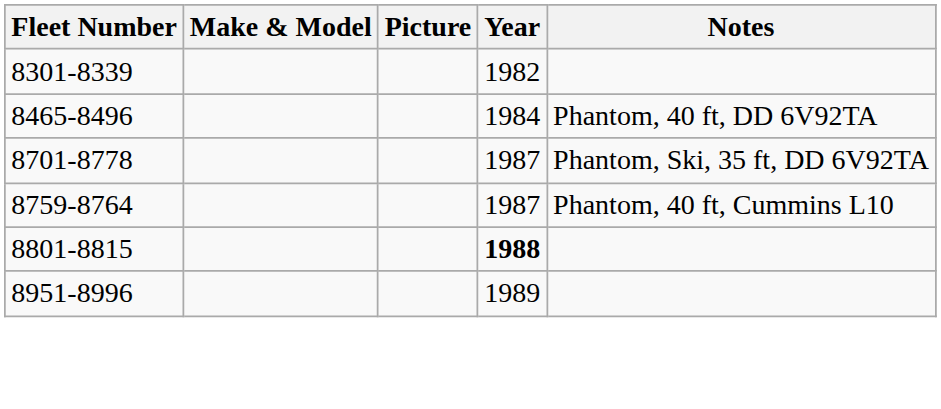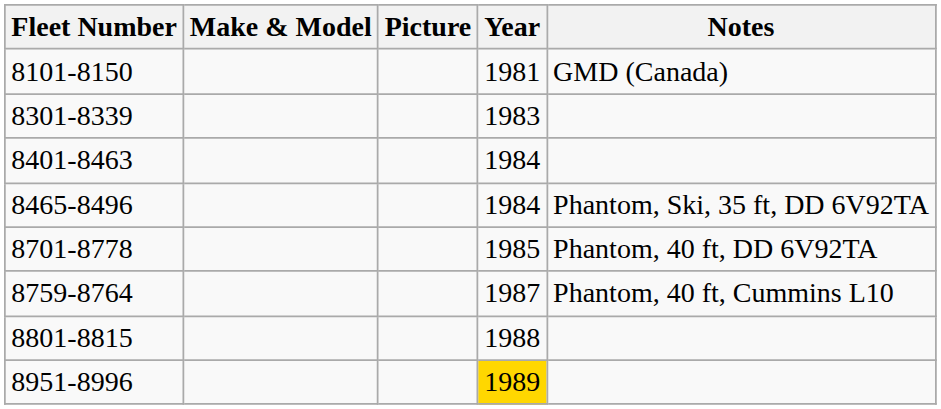+ row: 8101-8150 | 1981 | GMD (Canada)
8301-8339 | Year: 1982 -> 1983
+ row: 8401-8463 | 1984
8465-8496 | Notes: Phantom, 40 ft, DD 6V92TA -> Phantom, Ski, 35 ft, DD 6V92TA
8701-8778 | Year: 1987 -> 1985
8701-8778 | Notes: Phantom, Ski, 35 ft, DD 6V92TA -> Phantom, 40 ft, DD 6V92TA
8801-8815 | Year: bold -> normal
8951-8996 | Year: no background -> gold background
